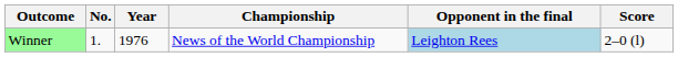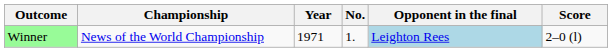columns swapped: No. <-> Championship
Winner | Year: 1976 -> 1971
